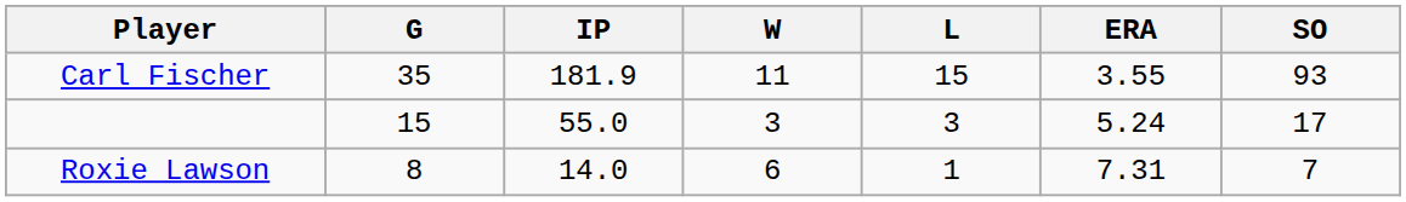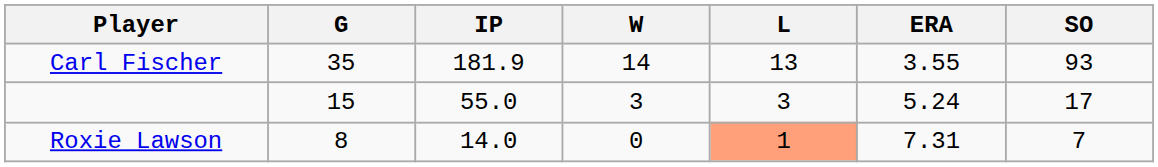Carl Fischer | W: 11 -> 14
Carl Fischer | L: 15 -> 13
Roxie Lawson | W: 6 -> 0
Roxie Lawson | L: no background -> lightsalmon background
